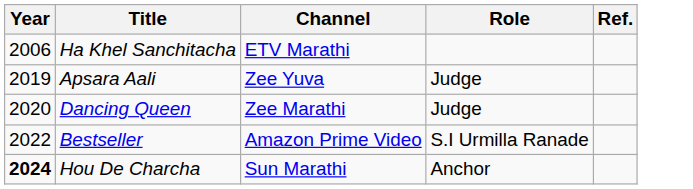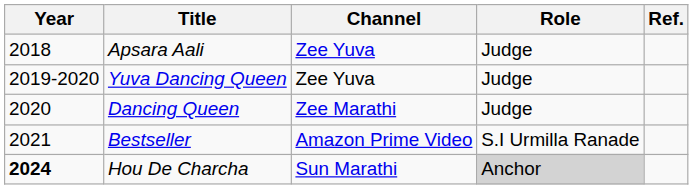- row: 2006 | Ha Khel Sanchitacha | ETV Marathi
Apsara Aali | Year: 2019 -> 2018
+ row: 2019-2020 | Yuva Dancing Queen | Zee Yuva | Judge
Bestseller | Year: 2022 -> 2021
Hou De Charcha | Role: no background -> lightgrey background
